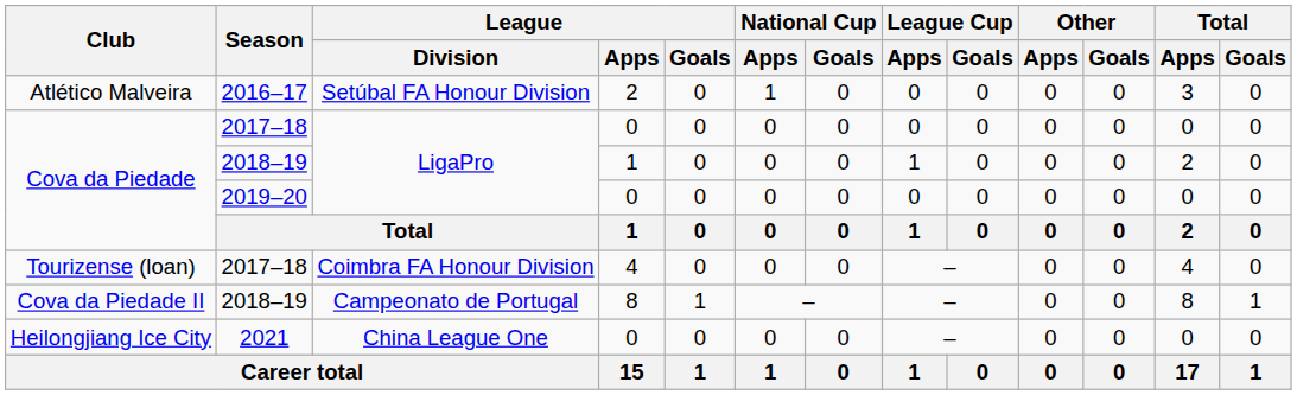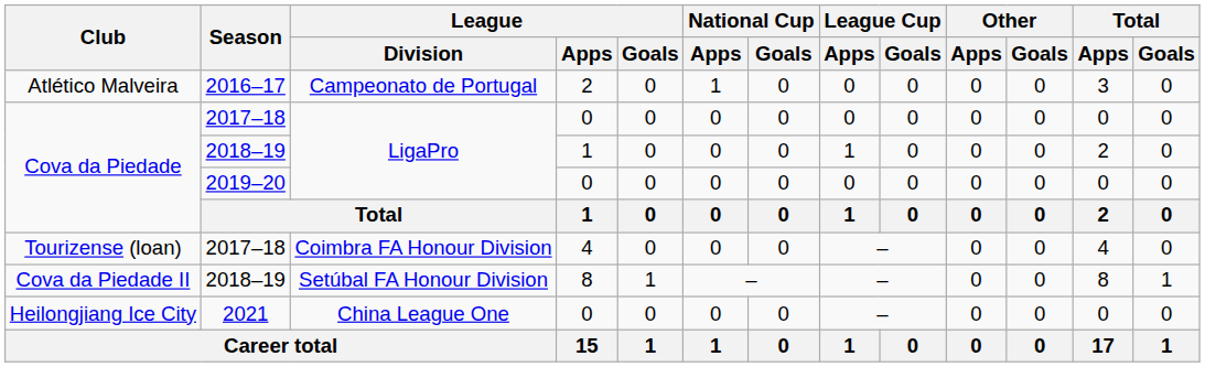Atlético Malveira | League / Division: Setúbal FA Honour Division -> Campeonato de Portugal
Cova da Piedade II | League / Division: Campeonato de Portugal -> Setúbal FA Honour Division
